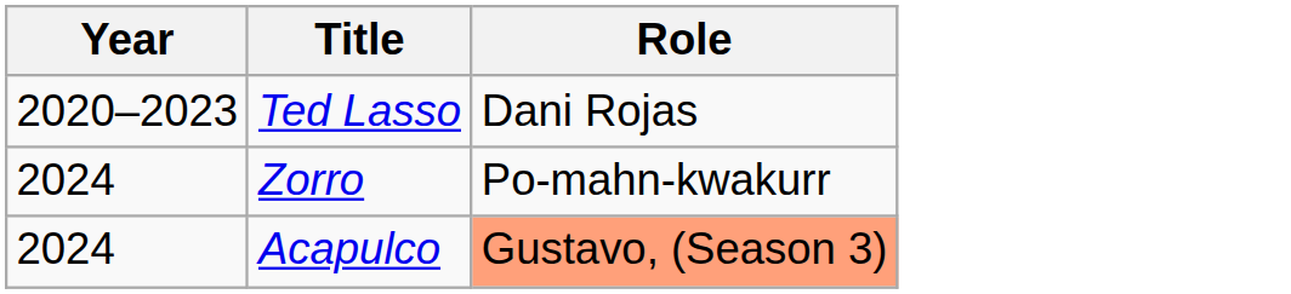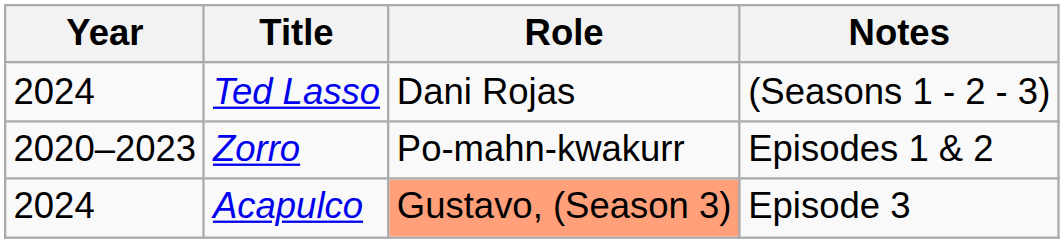+ column: Notes | (Seasons 1 - 2 - 3) | Episodes 1 & 2 | Episode 3
Ted Lasso | Year: 2020–2023 -> 2024
Zorro | Year: 2024 -> 2020–2023
